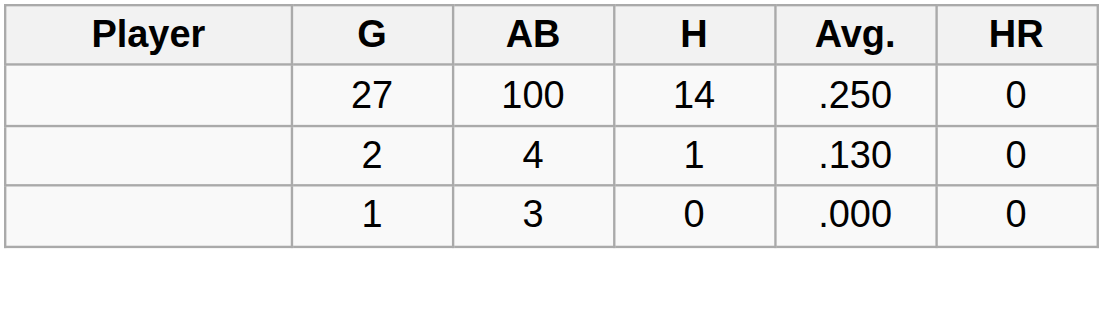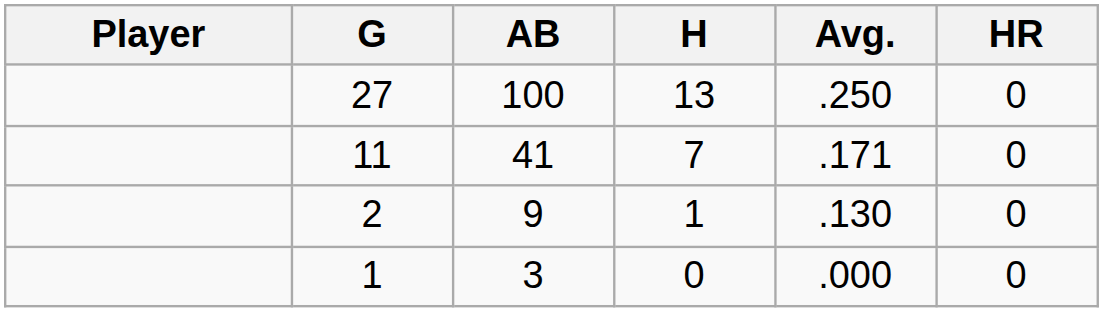27 | H: 14 -> 13
+ row: 11 | 41 | 7 | .171 | 0
2 | AB: 4 -> 9
